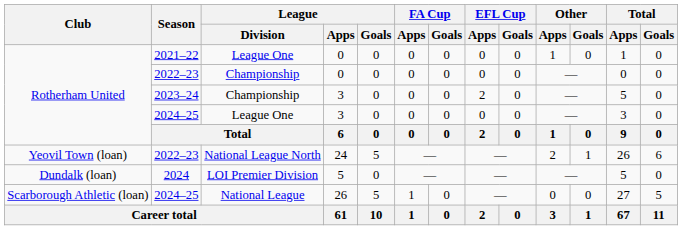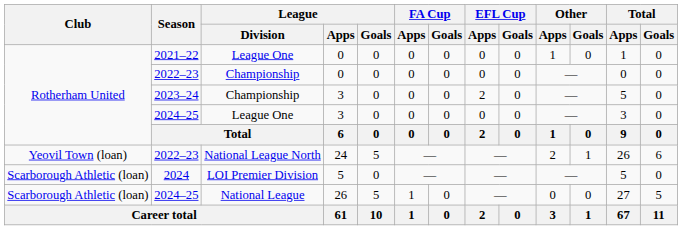2024 | Club: Dundalk (loan) -> Scarborough Athletic (loan)
